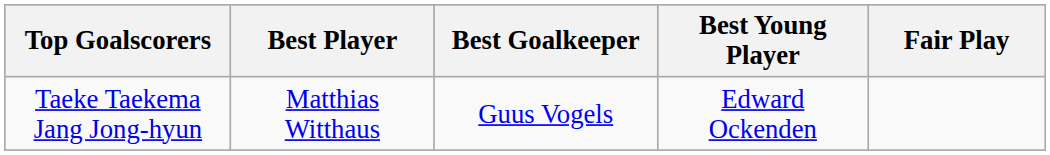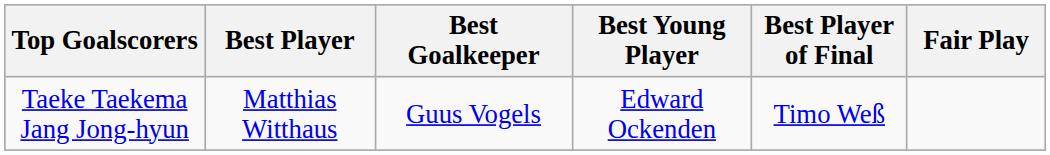+ column: Best Player of Final | Timo Weß
